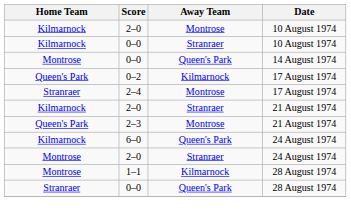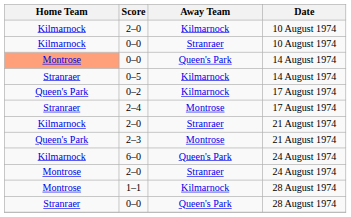2–0 / 10 August 1974 | Away Team: Montrose -> Kilmarnock
0–0 / 14 August 1974 | Home Team: no background -> lightsalmon background
+ row: Stranraer | 0–5 | Kilmarnock | 14 August 1974
